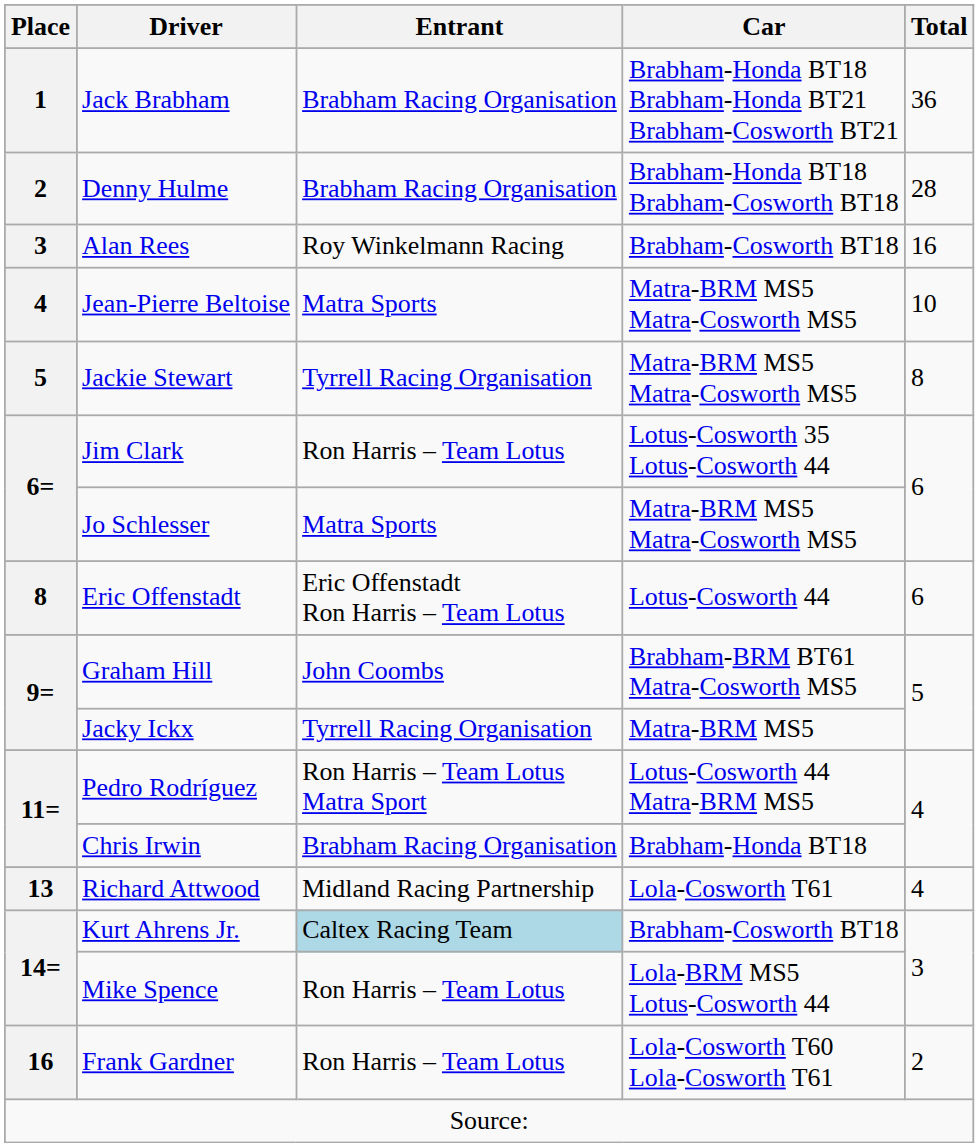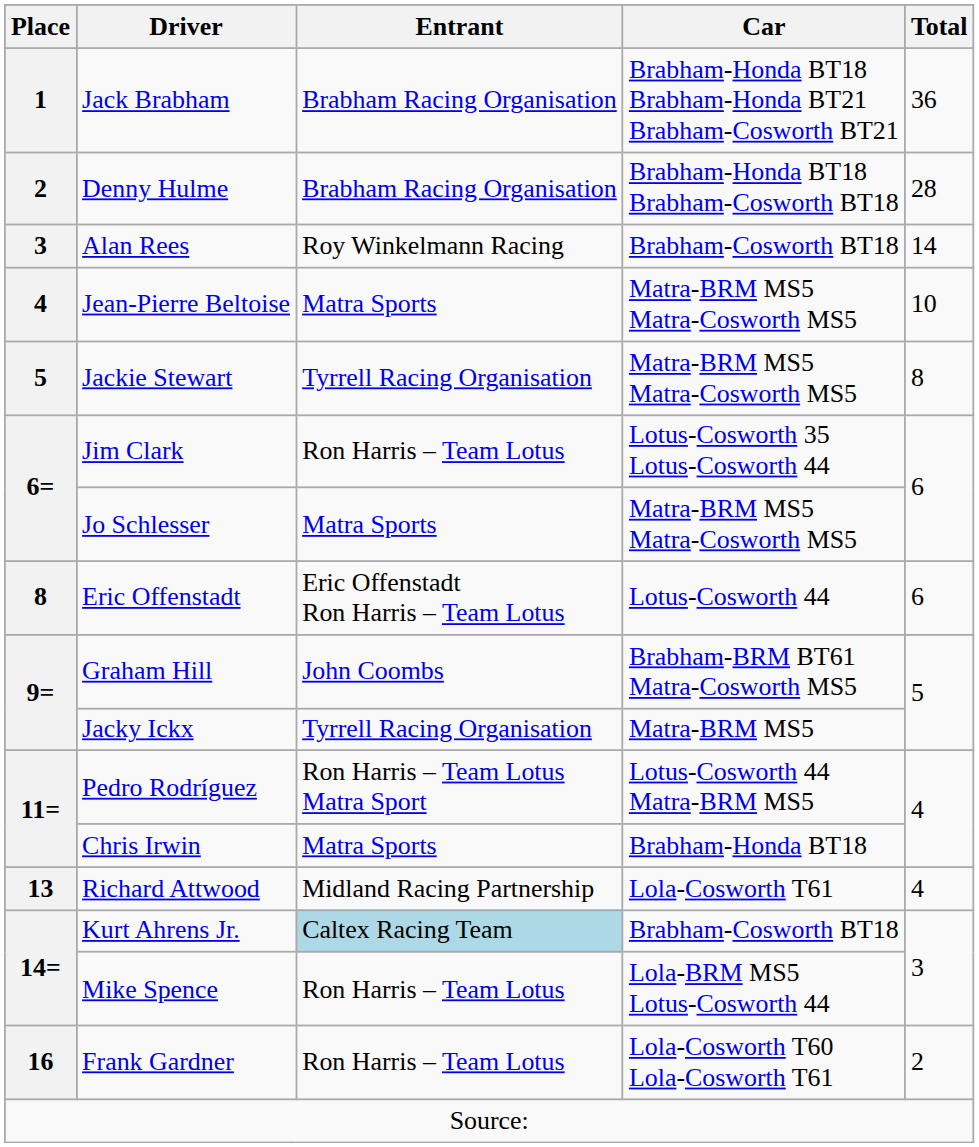Alan Rees | Total: 16 -> 14
Chris Irwin | Entrant: Brabham Racing Organisation -> Matra Sports
